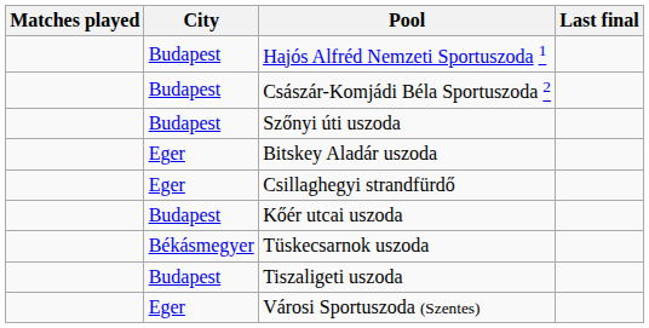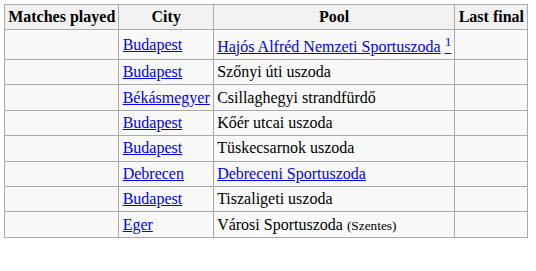- row: Budapest | Császár-Komjádi Béla Sportuszoda 2
- row: Eger | Bitskey Aladár uszoda
Csillaghegyi strandfürdő | City: Eger -> Békásmegyer
Tüskecsarnok uszoda | City: Békásmegyer -> Budapest
+ row: Debrecen | Debreceni Sportuszoda
